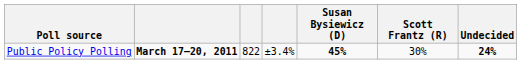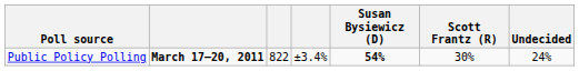Public Policy Polling | Susan Bysiewicz (D): 45% -> 54%
Public Policy Polling | Undecided: bold -> normal
